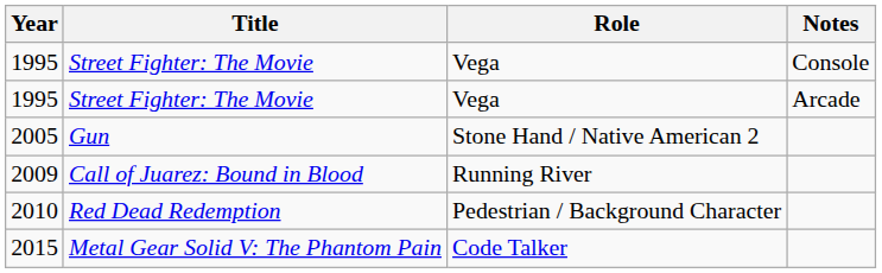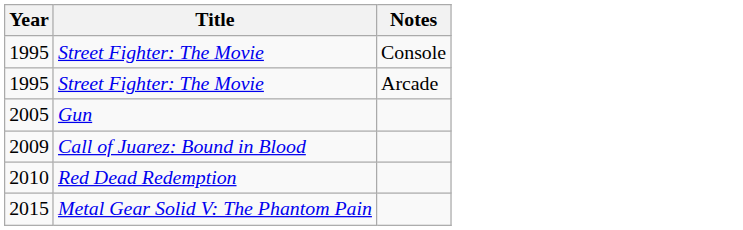- column: Role | Vega | Vega | Stone Hand / Native American 2 | Running River | Pedestrian / Background Character | Code Talker
